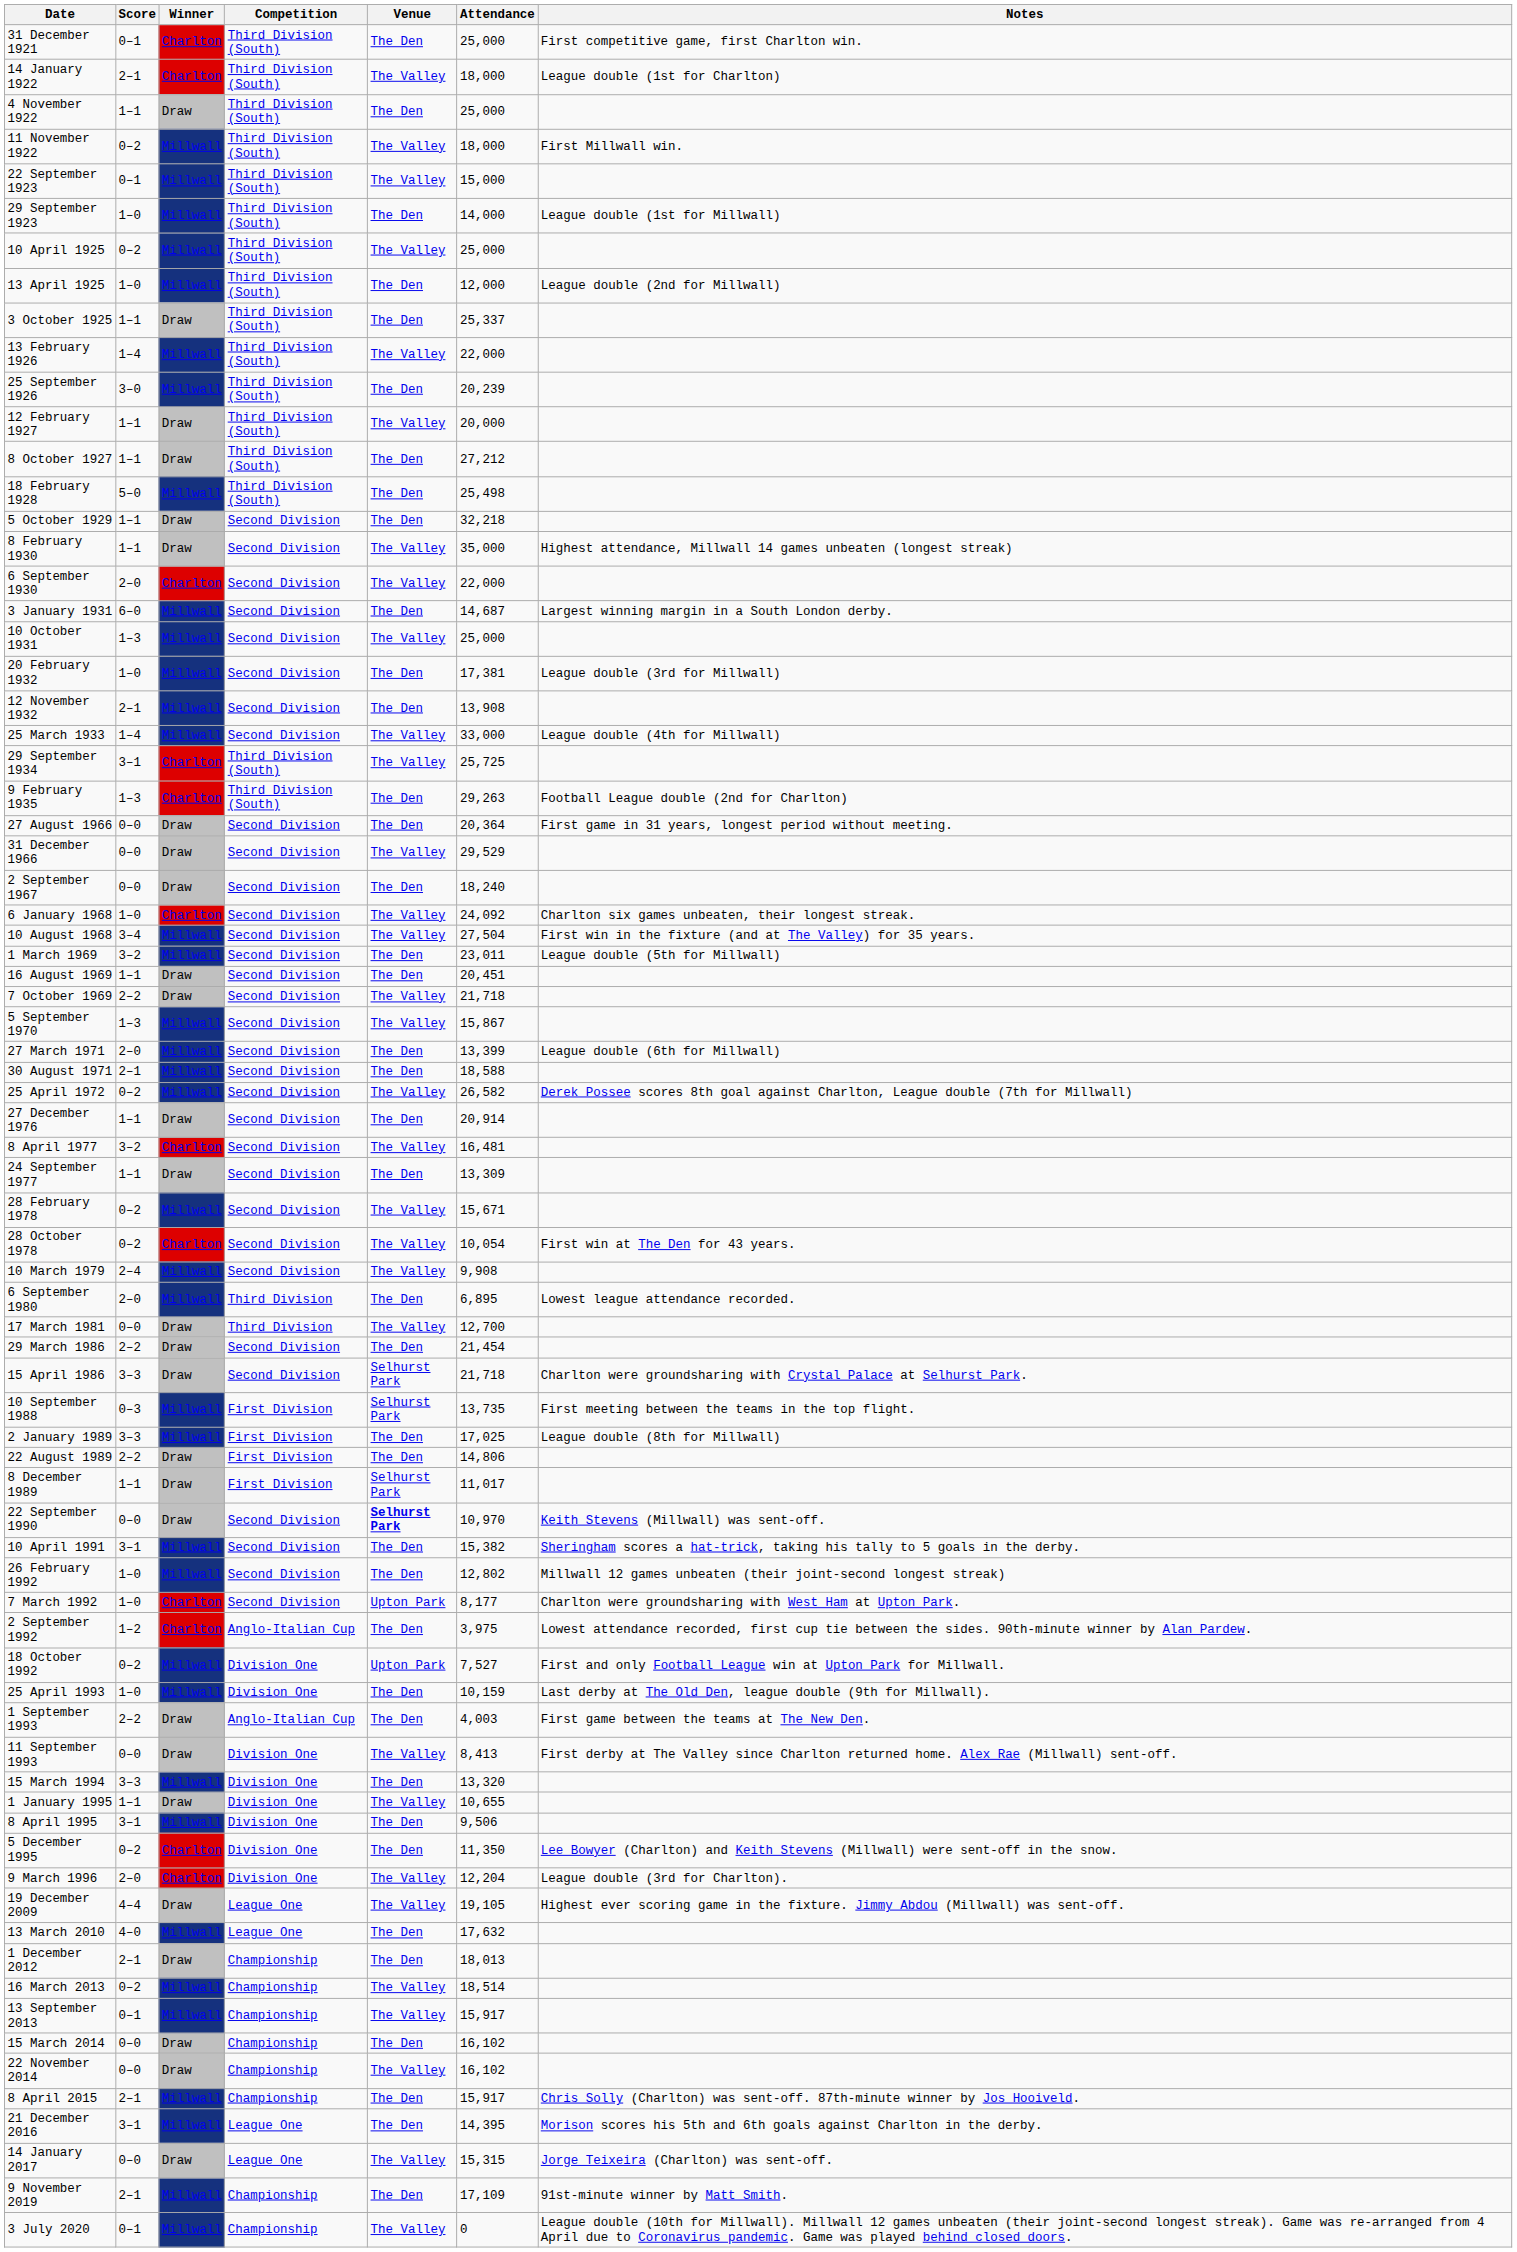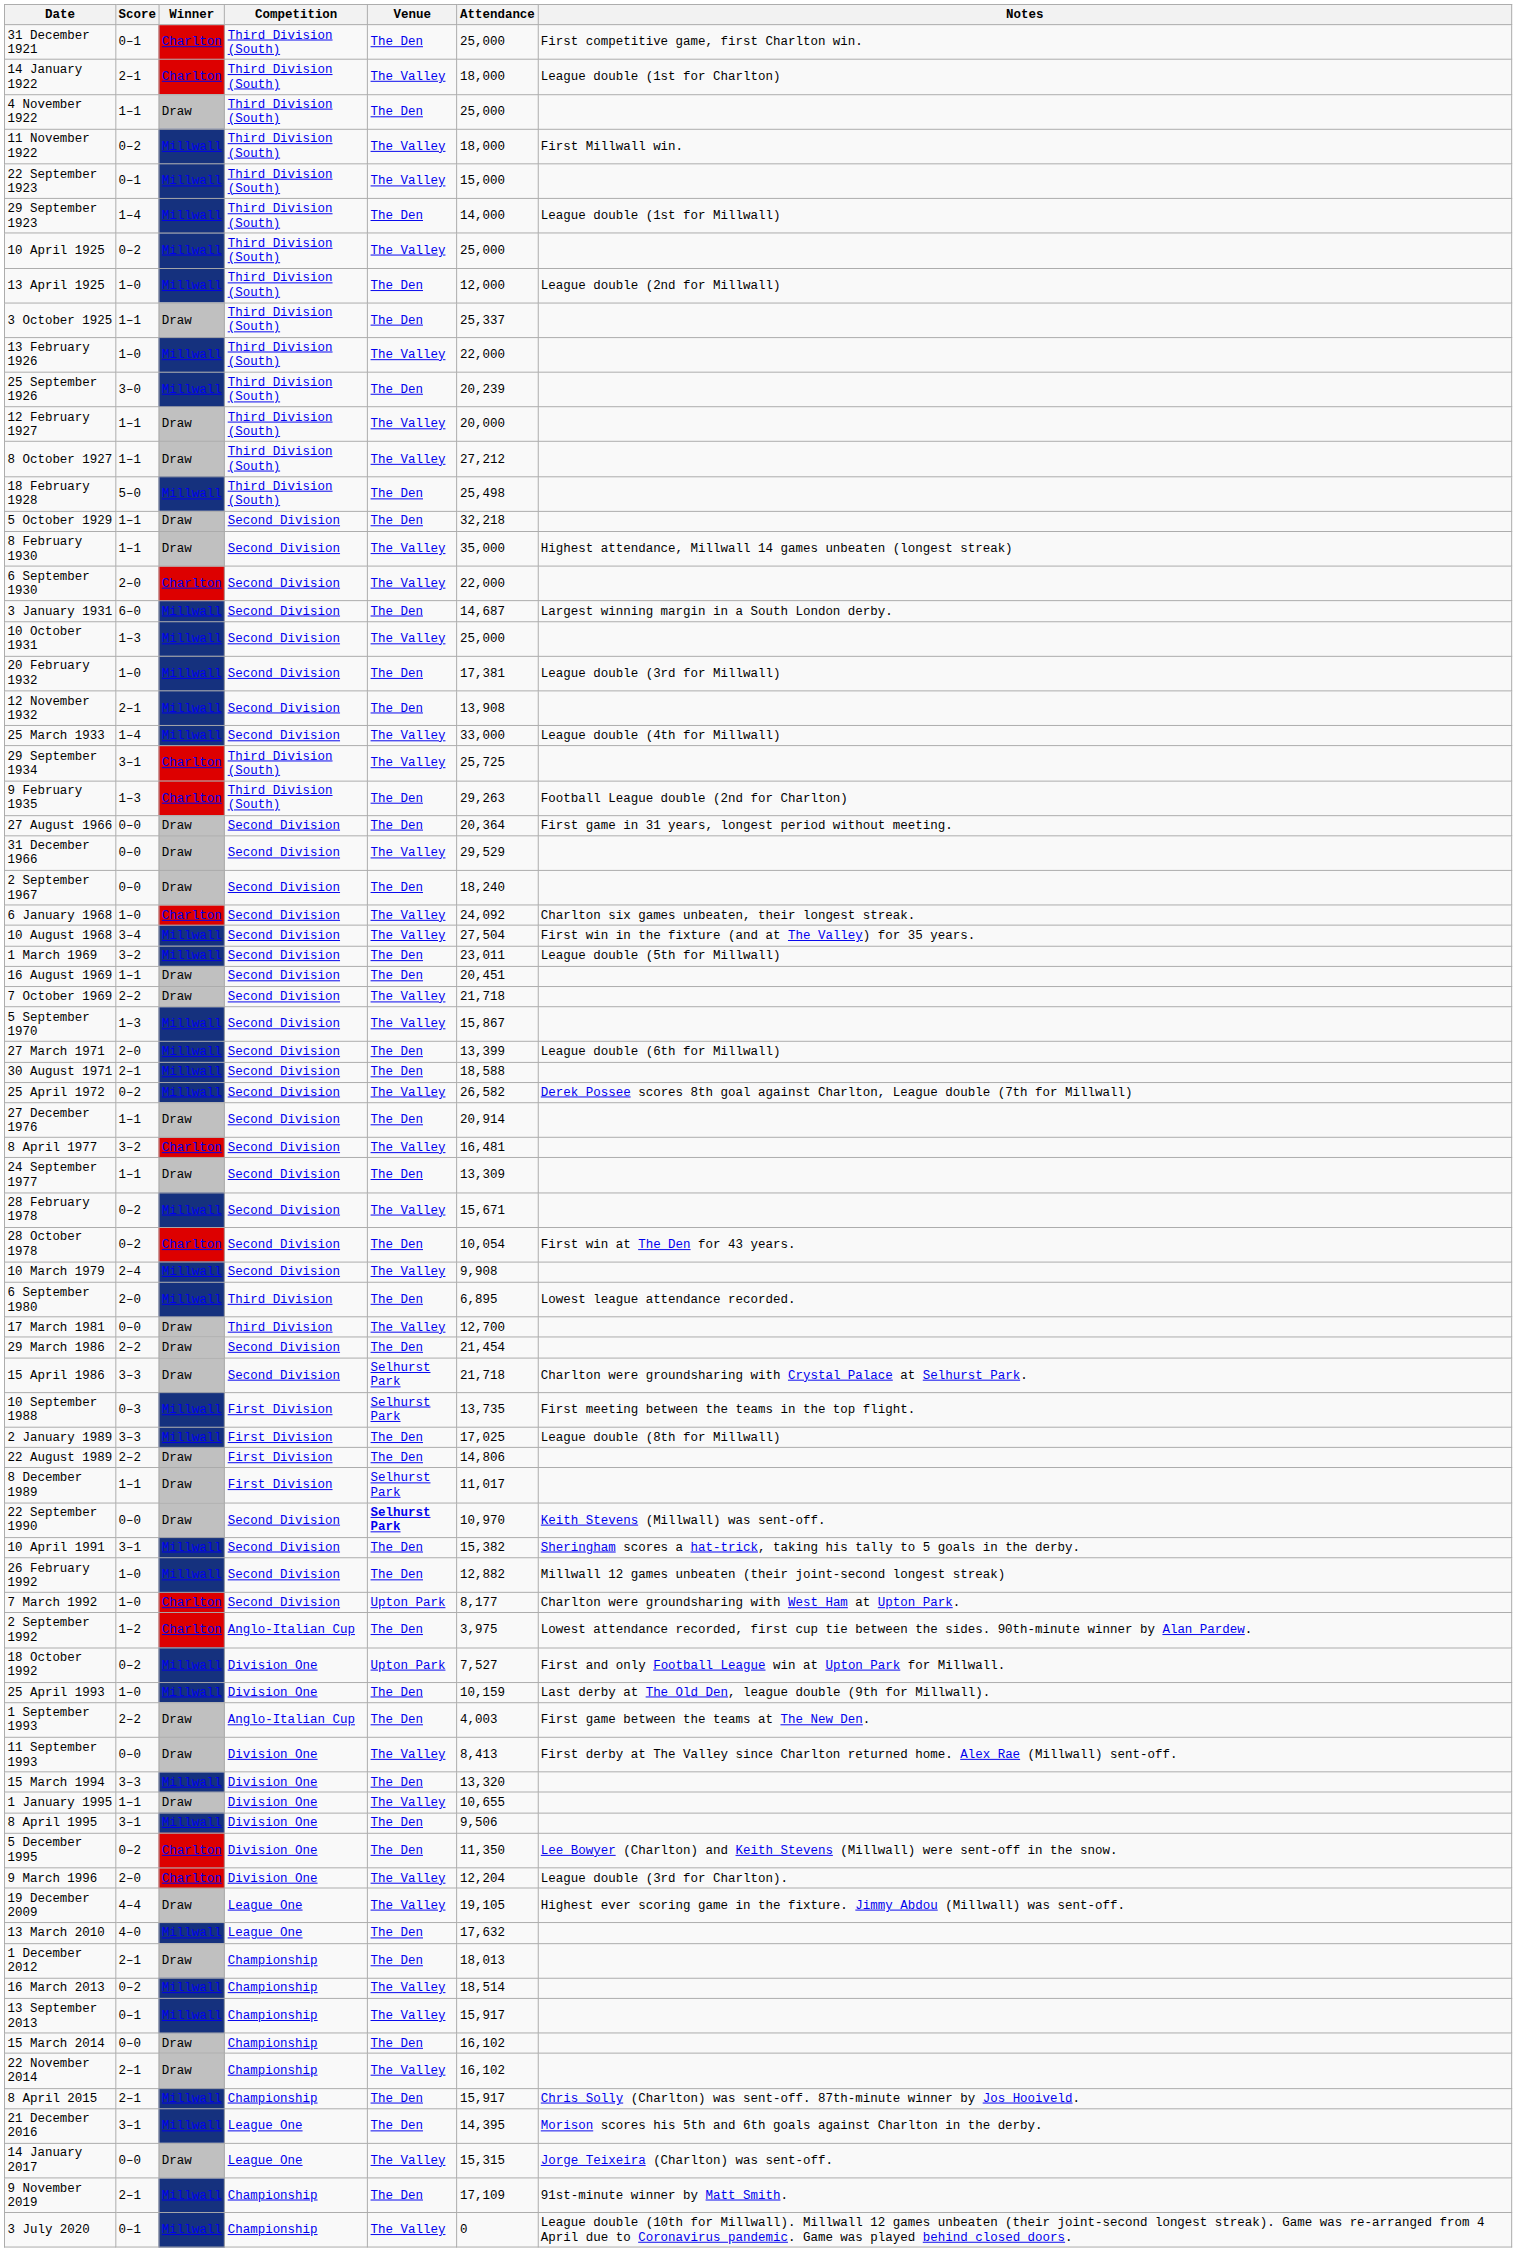29 September 1923 | Score: 1–0 -> 1–4
13 February 1926 | Score: 1–4 -> 1–0
8 October 1927 | Venue: The Den -> The Valley
28 October 1978 | Venue: The Valley -> The Den
26 February 1992 | Attendance: 12,802 -> 12,882
22 November 2014 | Score: 0–0 -> 2–1
